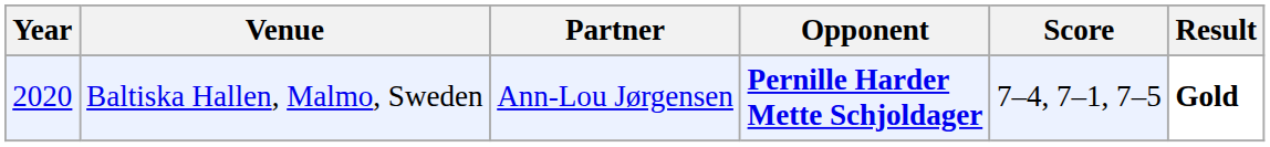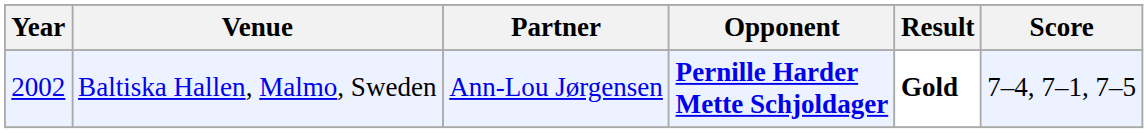columns swapped: Score <-> Result
Baltiska Hallen, Malmo, Sweden | Year: 2020 -> 2002
